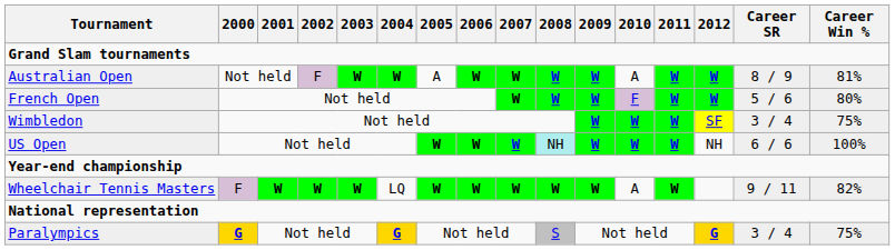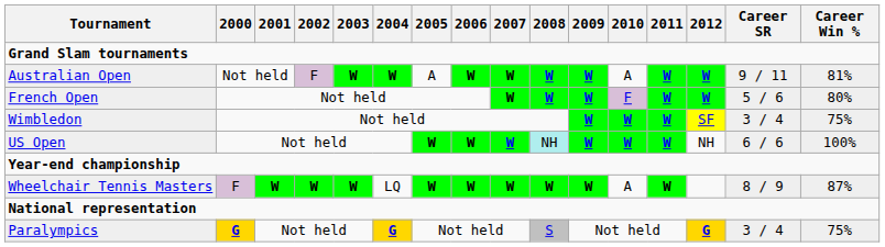Australian Open | Career SR: 8 / 9 -> 9 / 11
Wheelchair Tennis Masters | Career SR: 9 / 11 -> 8 / 9
Wheelchair Tennis Masters | Career Win %: 82% -> 87%
